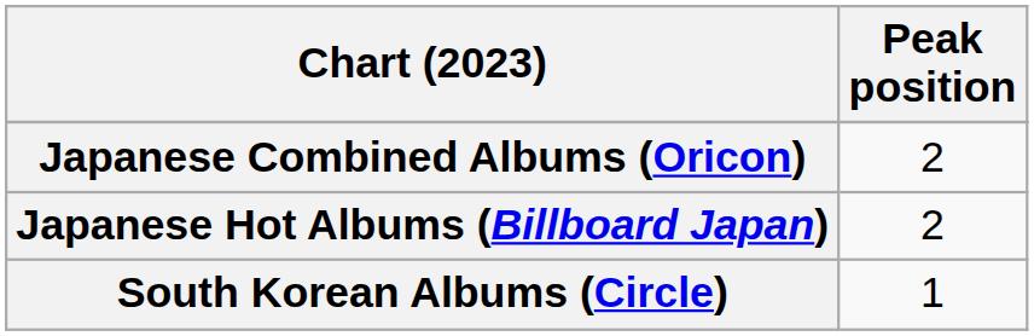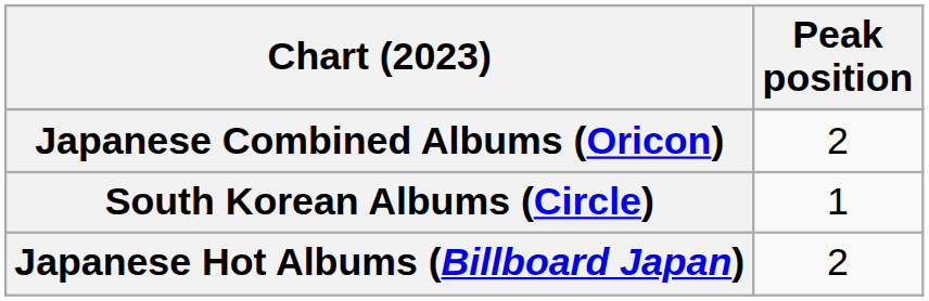rows swapped: Japanese Hot Albums (Billboard Japan) <-> South Korean Albums (Circle)
